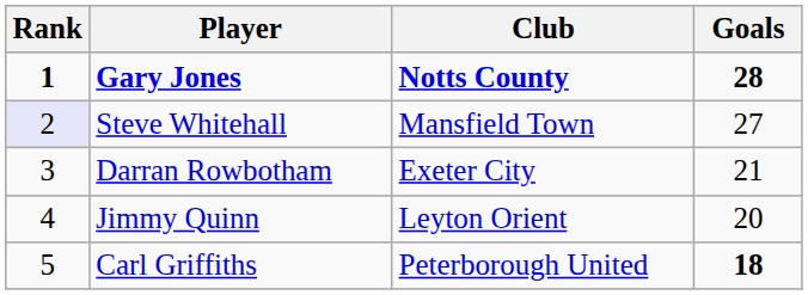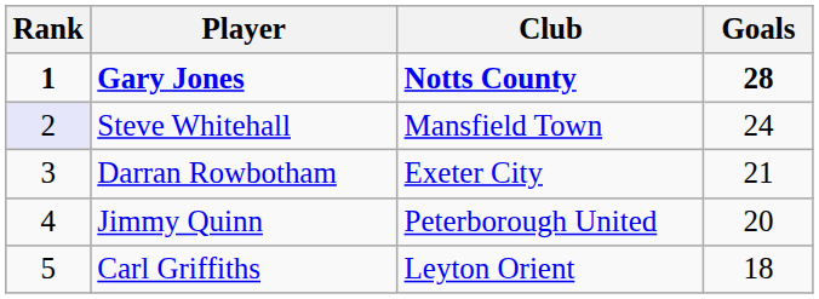Steve Whitehall | Goals: 27 -> 24
Jimmy Quinn | Club: Leyton Orient -> Peterborough United
Carl Griffiths | Club: Peterborough United -> Leyton Orient
Carl Griffiths | Goals: bold -> normal
